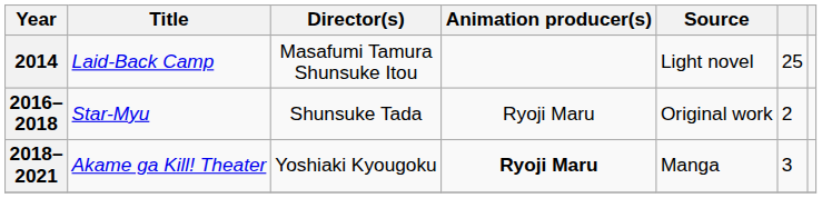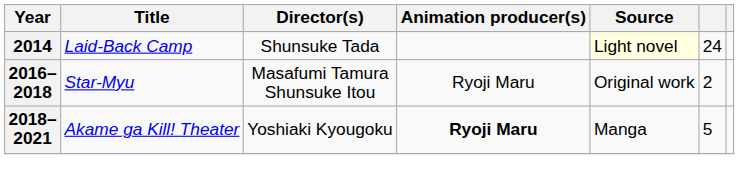2014 | Director(s): Masafumi Tamura Shunsuke Itou -> Shunsuke Tada
2014 | Source: no background -> lightyellow background
2014 | column 6: 25 -> 24
2016–2018 | Director(s): Shunsuke Tada -> Masafumi Tamura Shunsuke Itou
2018–2021 | column 6: 3 -> 5
